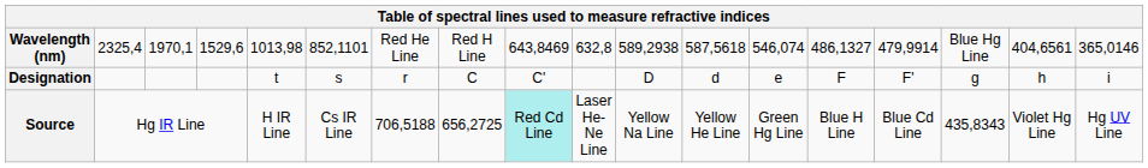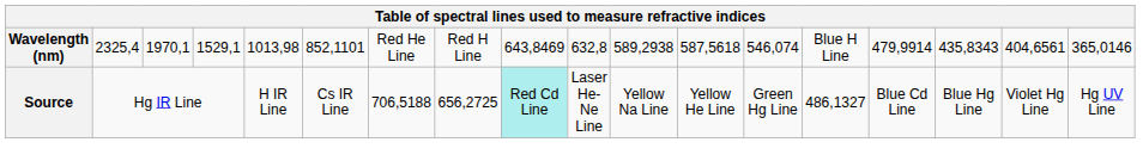Wavelength (nm) | column 4: 1529,6 -> 1529,1
Wavelength (nm) | column 14: 486,1327 -> Blue H Line
Wavelength (nm) | column 16: Blue Hg Line -> 435,8343
- row: Designation | t | s | r | C | C' | D | d | e | F | F' | g | h | i
Source | column 14: Blue H Line -> 486,1327
Source | column 16: 435,8343 -> Blue Hg Line
